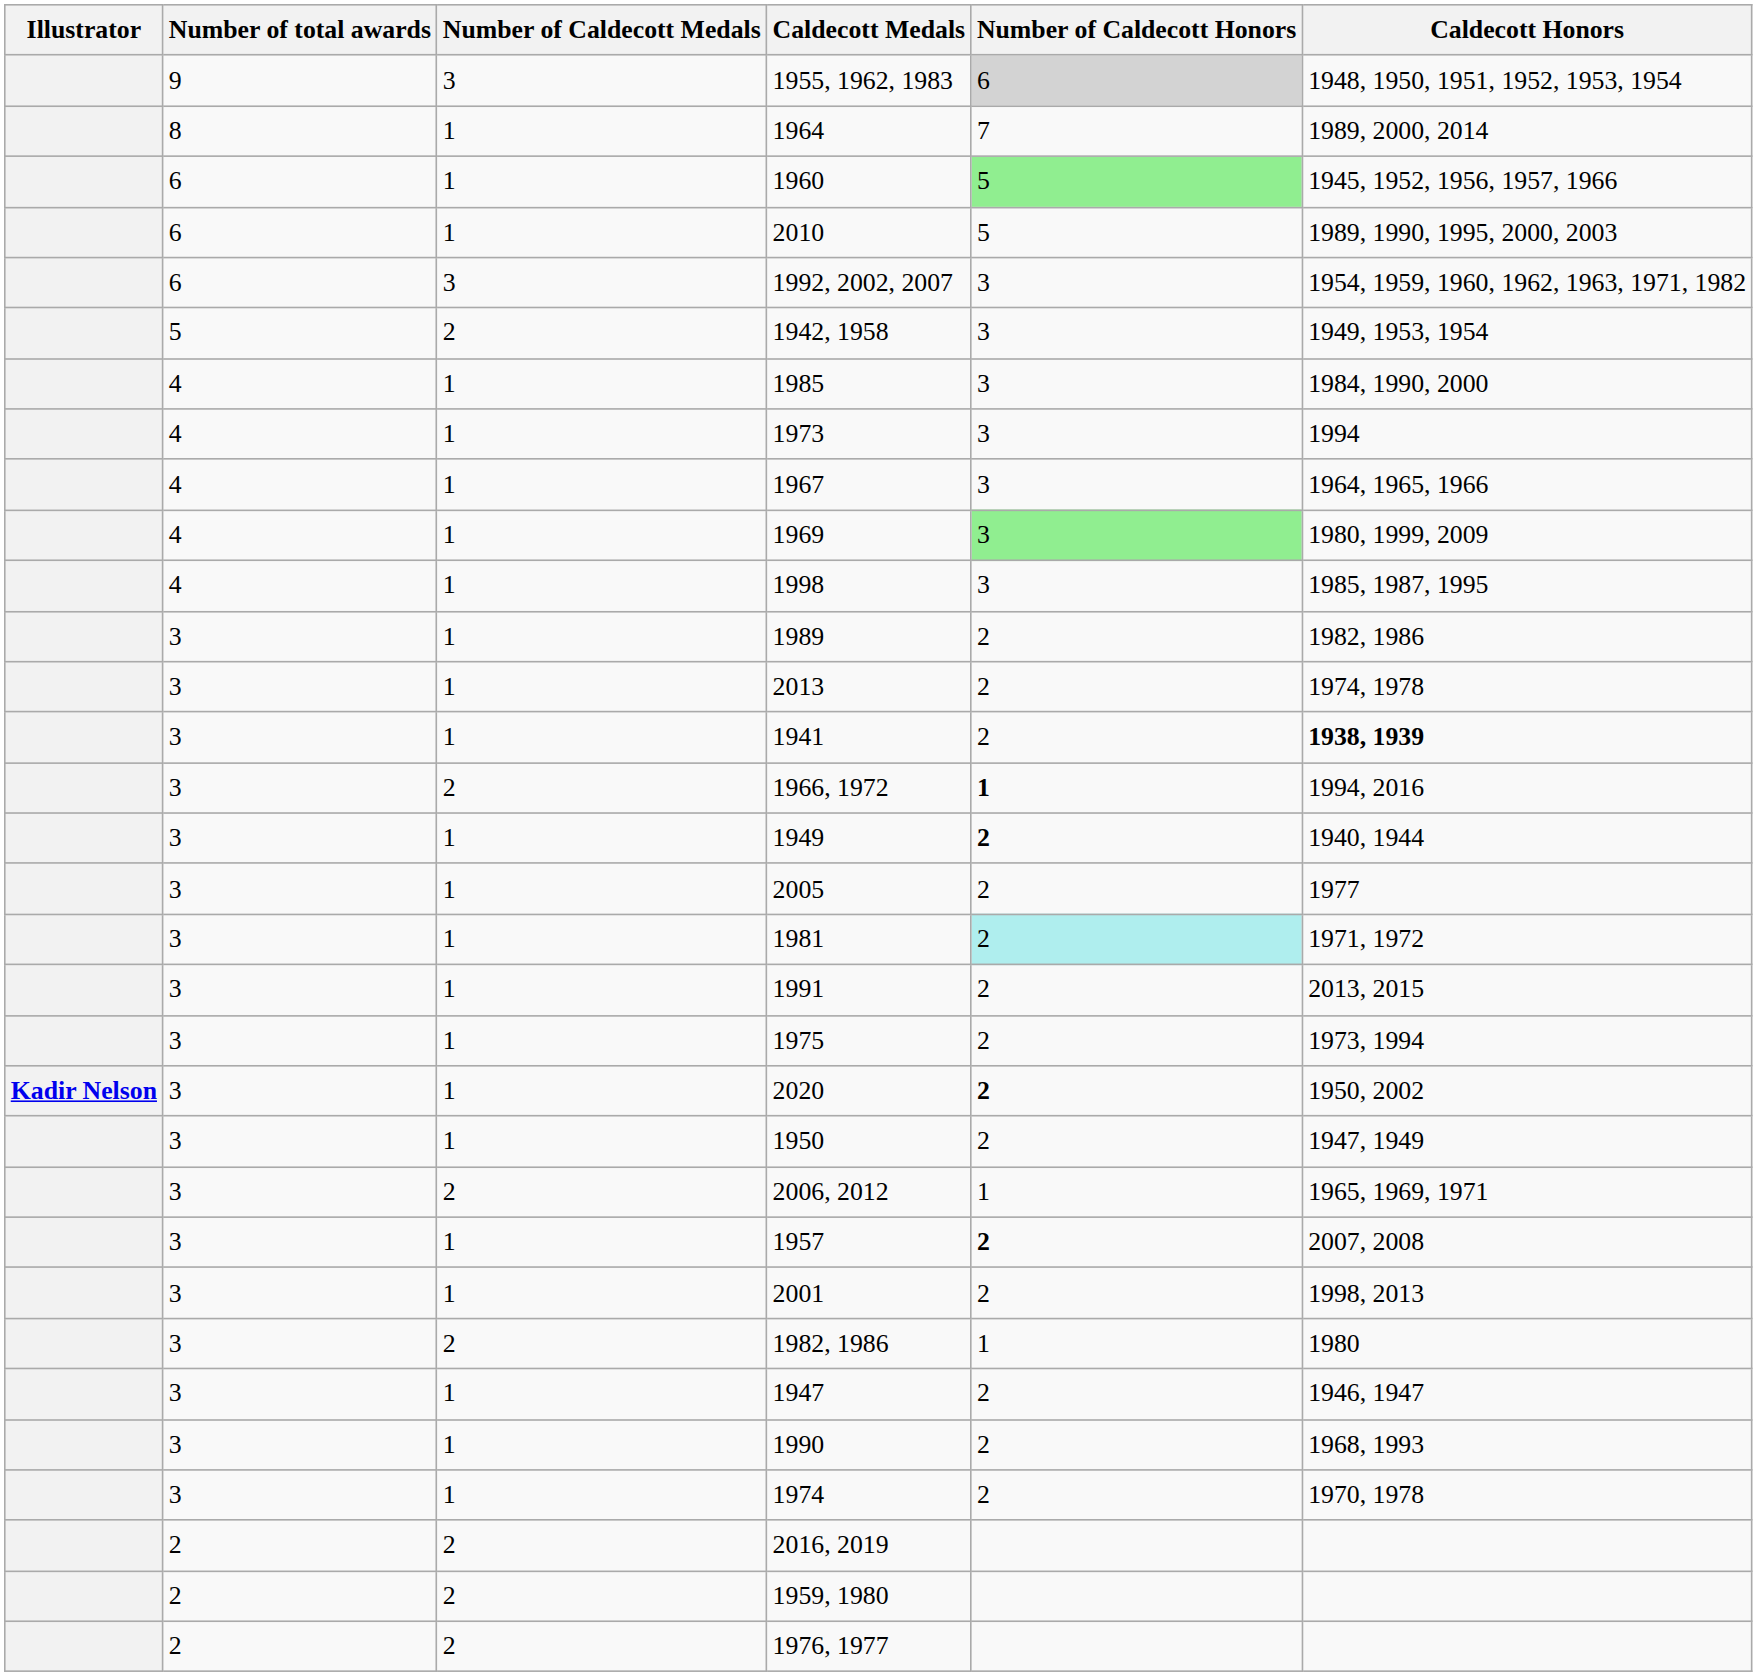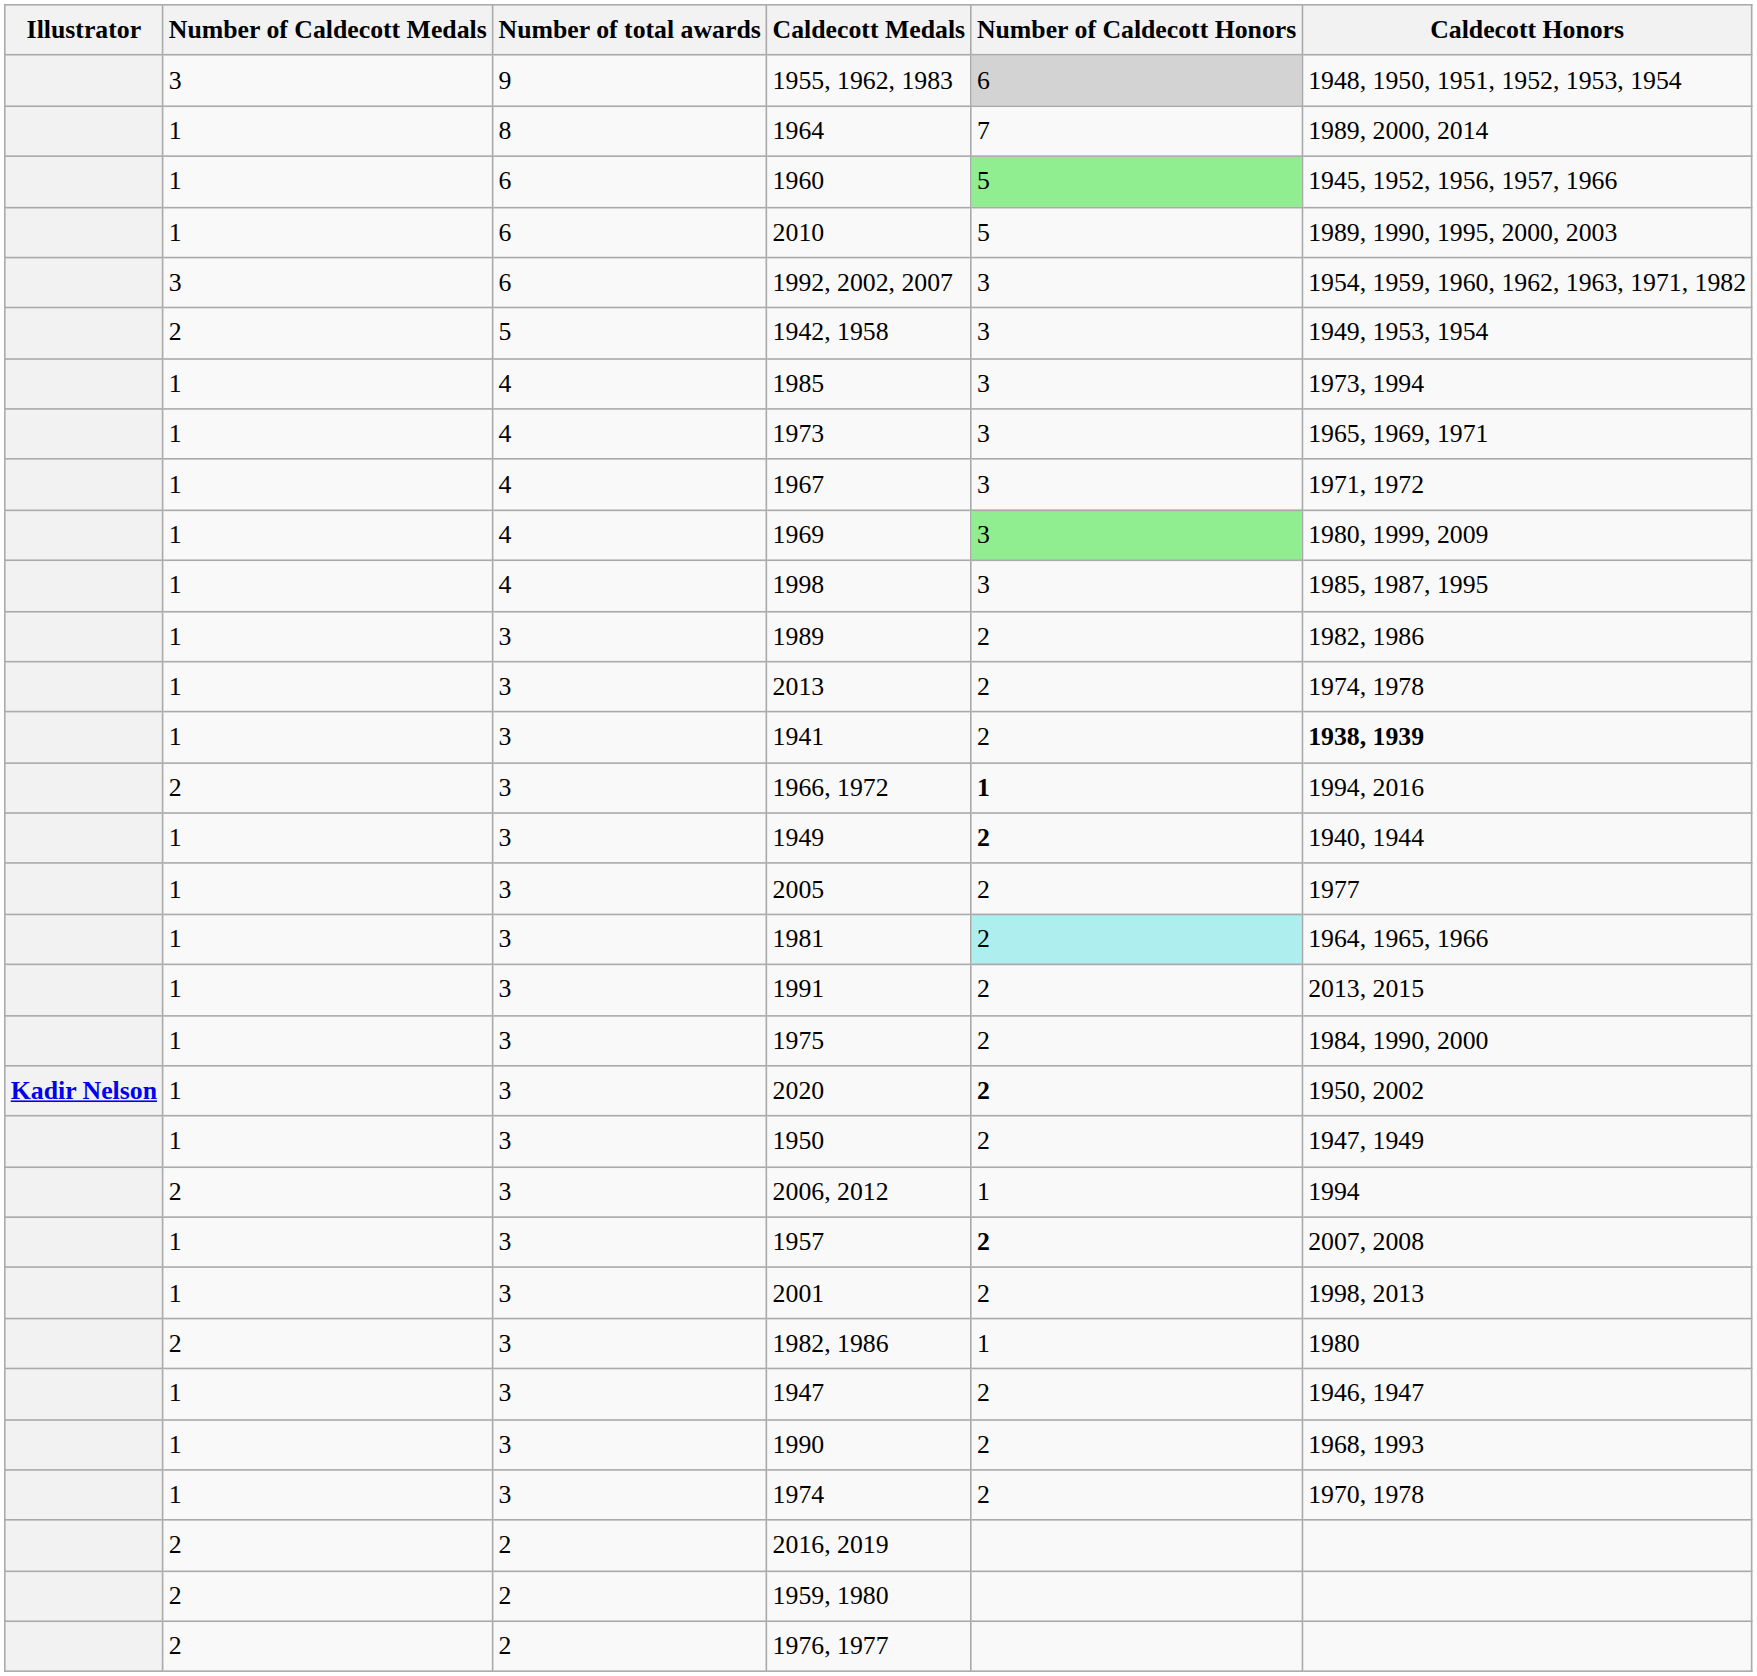columns swapped: Number of total awards <-> Number of Caldecott Medals
1985 | Caldecott Honors: 1984, 1990, 2000 -> 1973, 1994
1973 | Caldecott Honors: 1994 -> 1965, 1969, 1971
1967 | Caldecott Honors: 1964, 1965, 1966 -> 1971, 1972
1981 | Caldecott Honors: 1971, 1972 -> 1964, 1965, 1966
1975 | Caldecott Honors: 1973, 1994 -> 1984, 1990, 2000
2006, 2012 | Caldecott Honors: 1965, 1969, 1971 -> 1994
